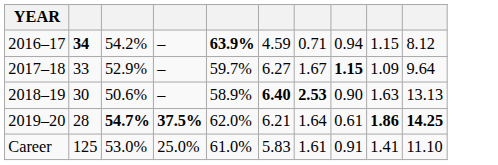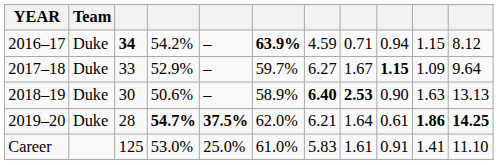+ column: Team | Duke | Duke | Duke | Duke
